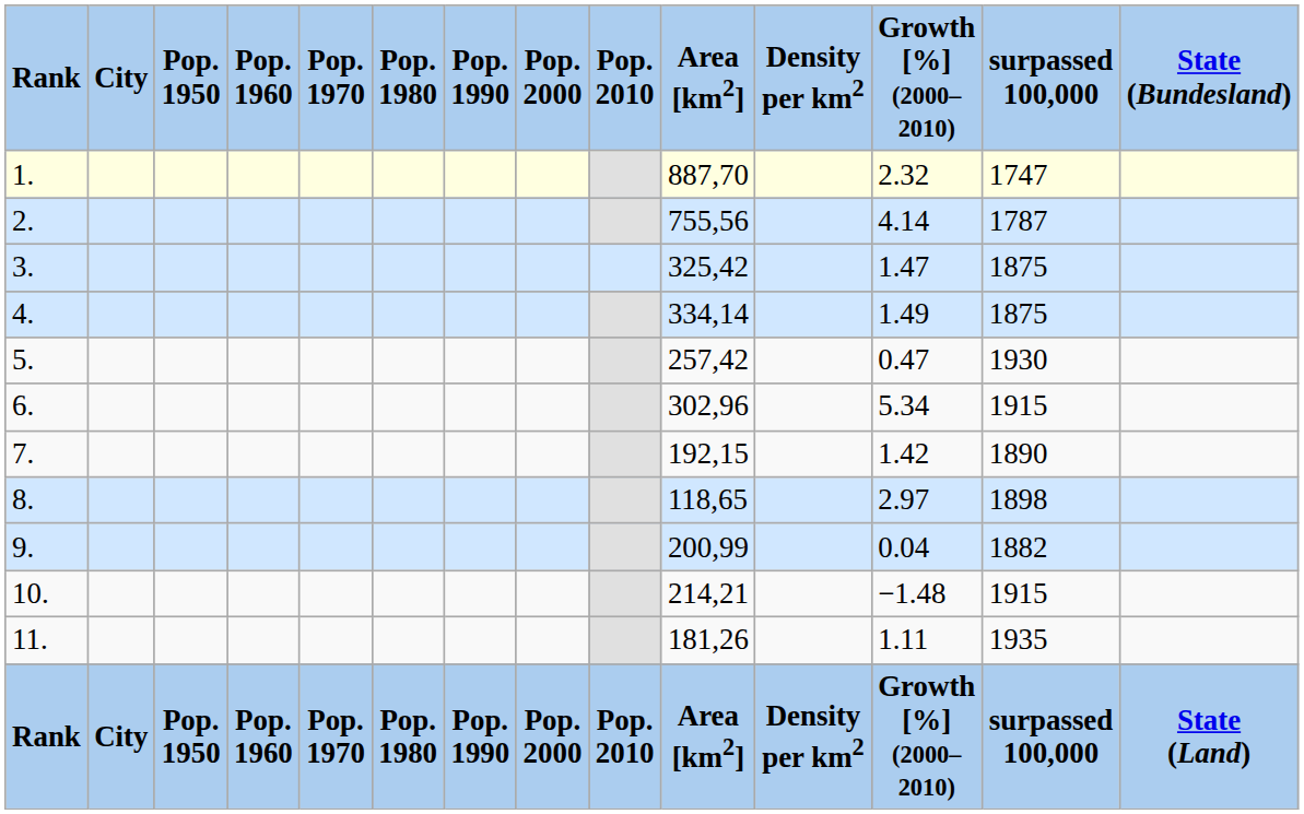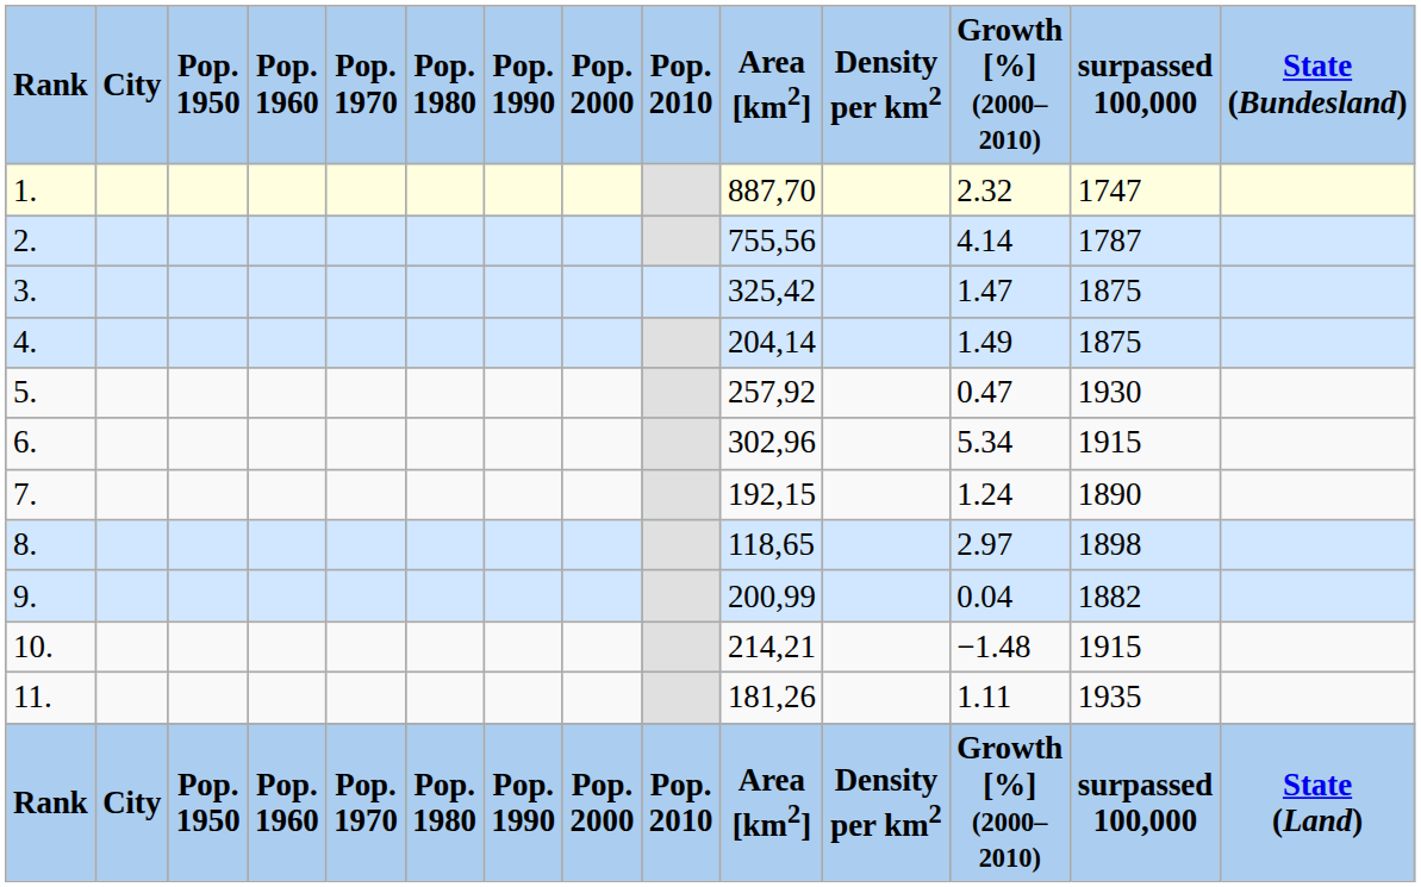4. | Area [km2]: 334,14 -> 204,14
5. | Area [km2]: 257,42 -> 257,92
7. | Growth [%] (2000– 2010): 1.42 -> 1.24
